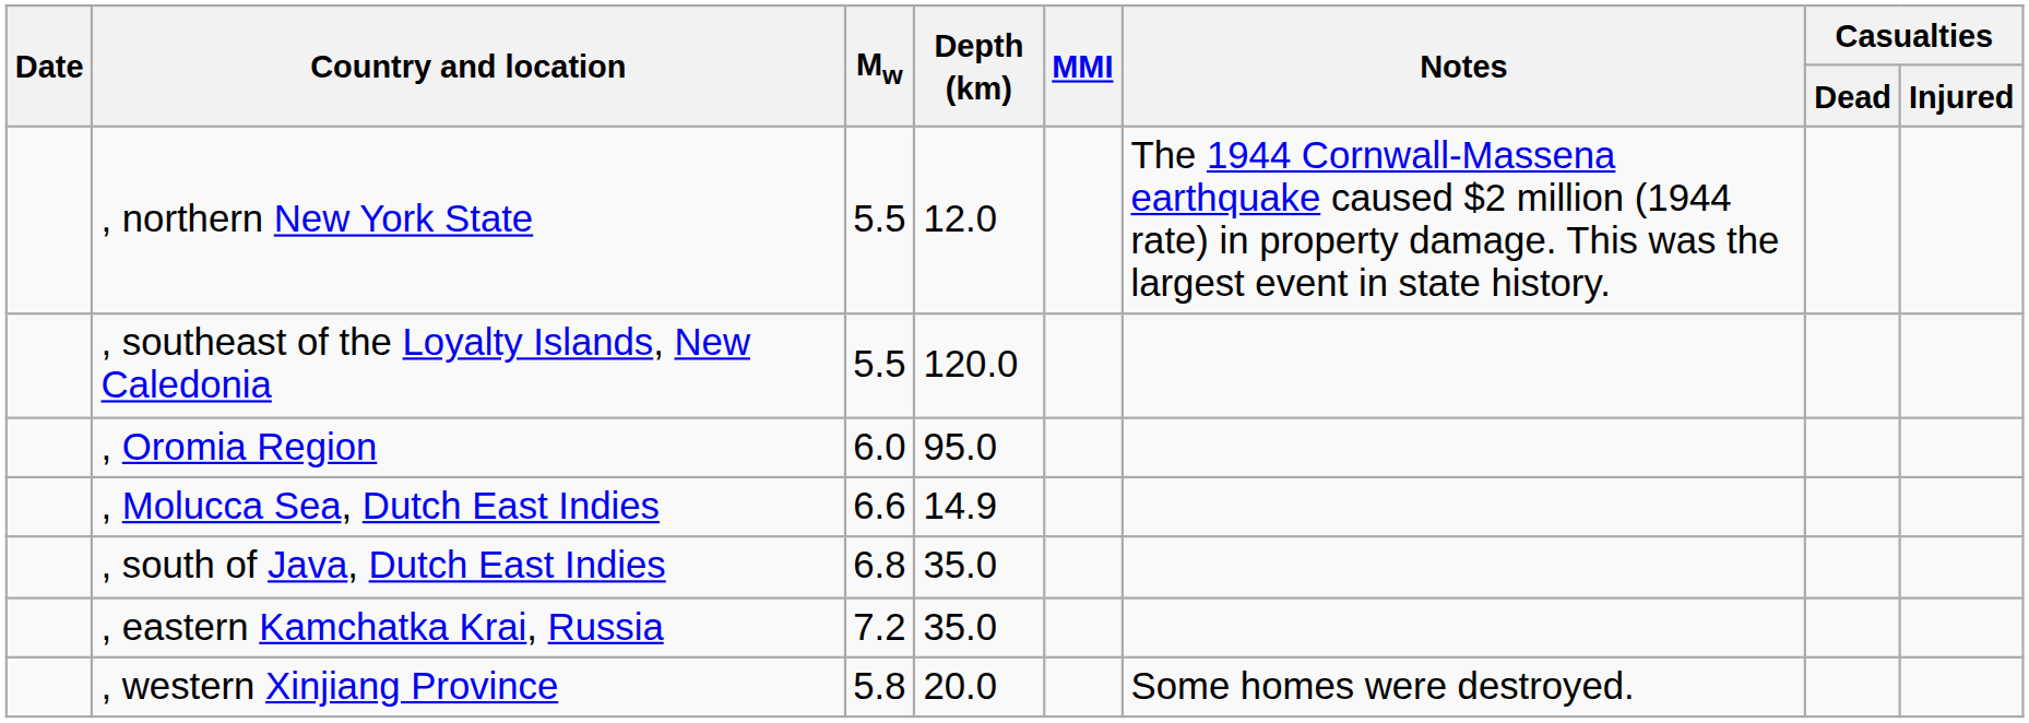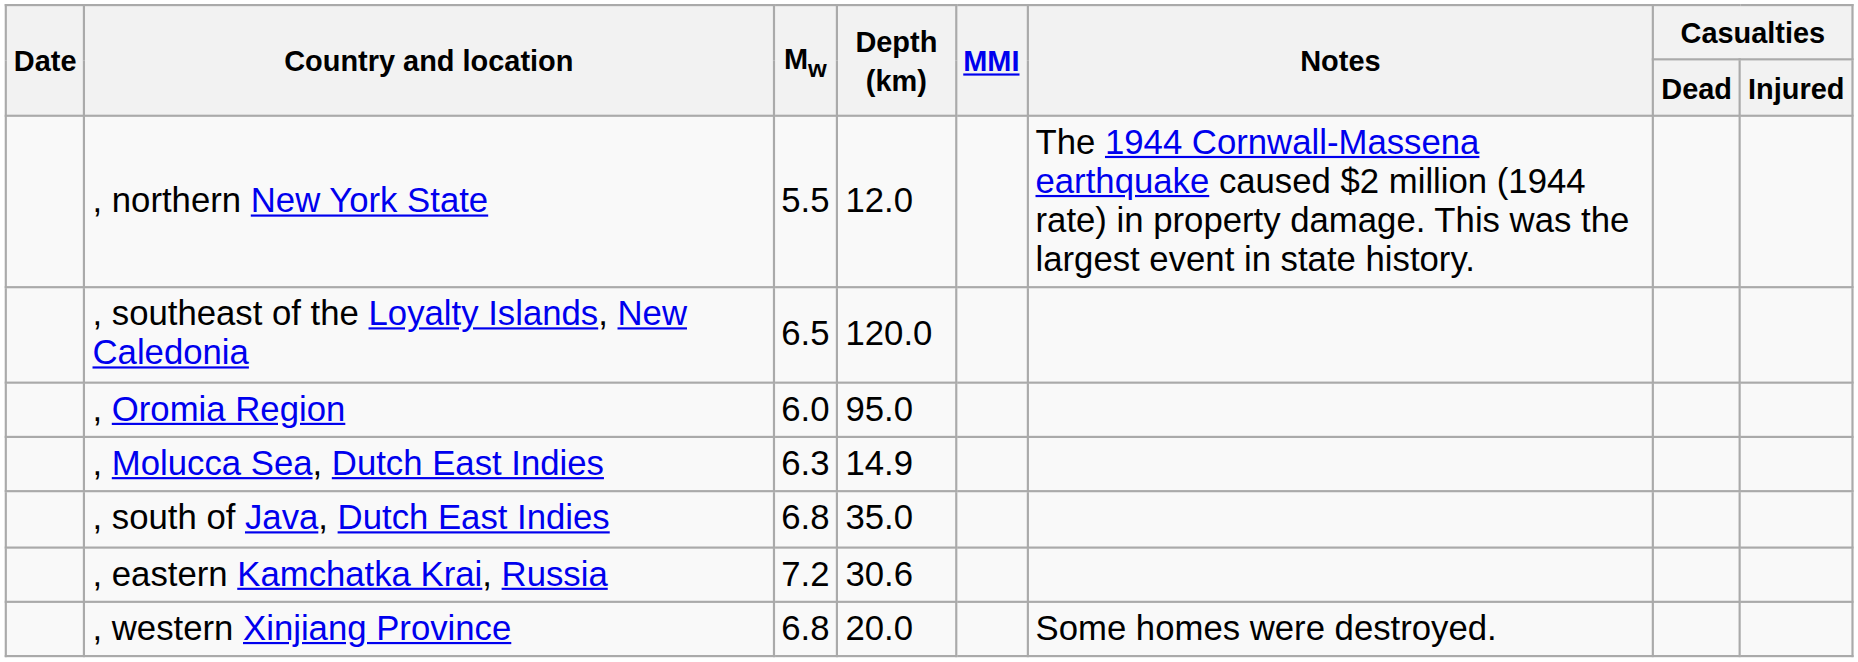, southeast of the Loyalty Islands, New Caledonia | Mw: 5.5 -> 6.5
, Molucca Sea, Dutch East Indies | Mw: 6.6 -> 6.3
, eastern Kamchatka Krai, Russia | Depth (km): 35.0 -> 30.6
, western Xinjiang Province | Mw: 5.8 -> 6.8
